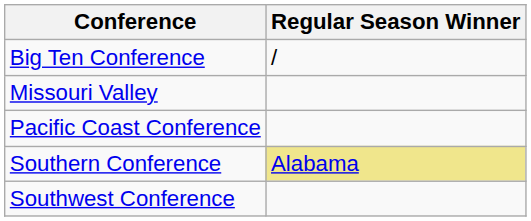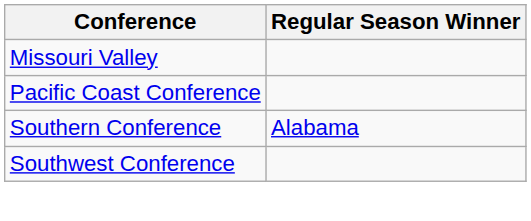- row: Big Ten Conference | /
Southern Conference | Regular Season Winner: khaki background -> no background
